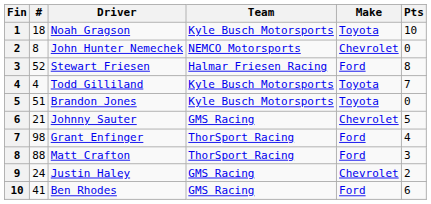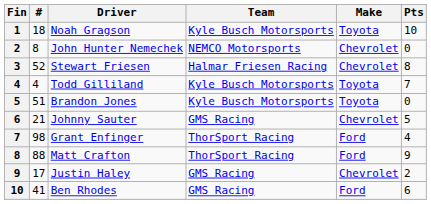Stewart Friesen | Make: Ford -> Chevrolet
Matt Crafton | Pts: 3 -> 9
Justin Haley | #: 24 -> 17
